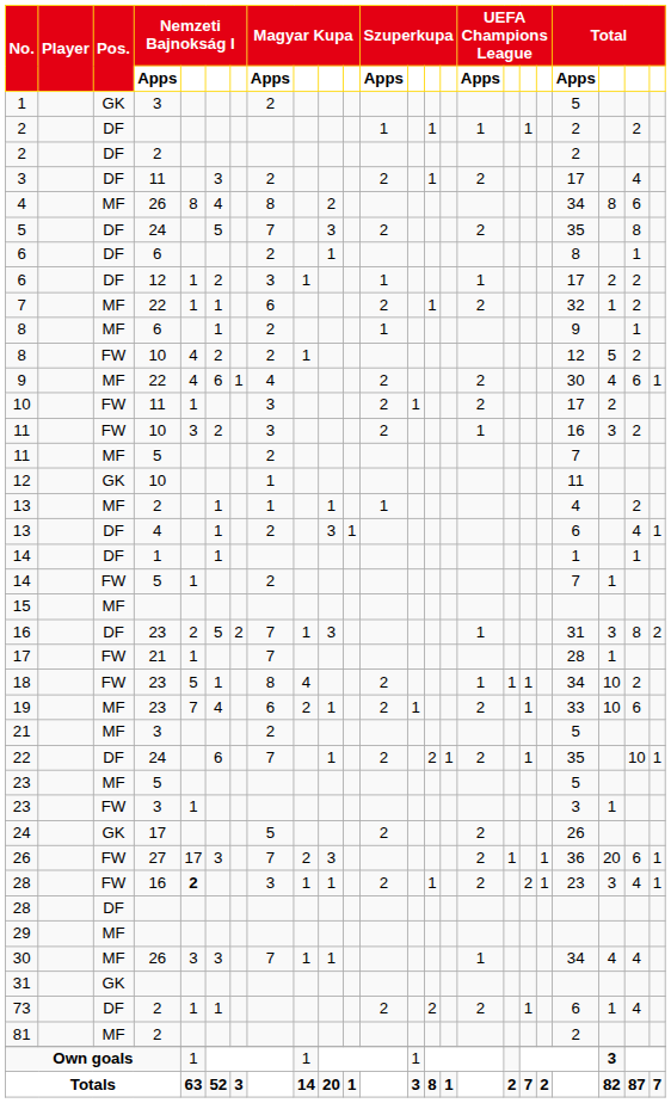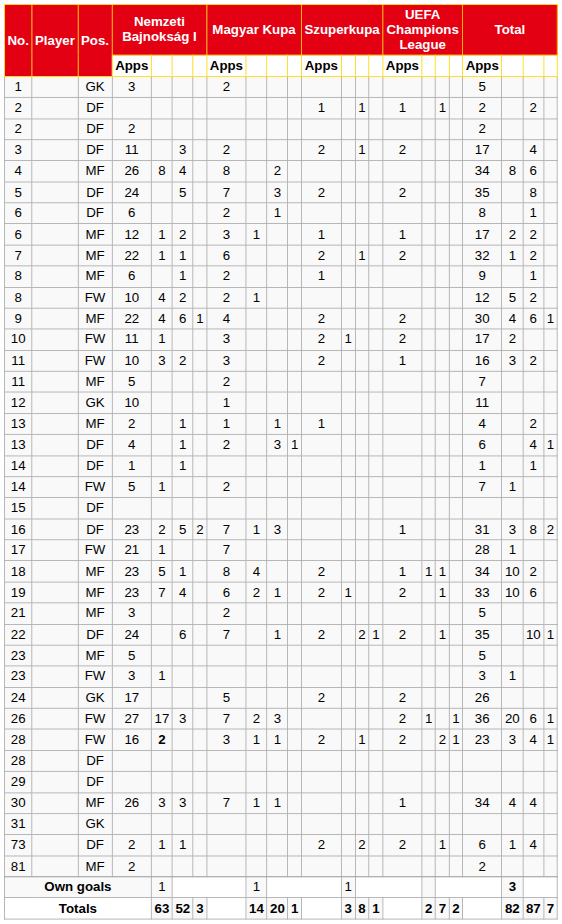6 / 12 | Pos.: DF -> MF
15 | Pos.: MF -> DF
18 | Pos.: FW -> MF
29 | Pos.: MF -> DF
